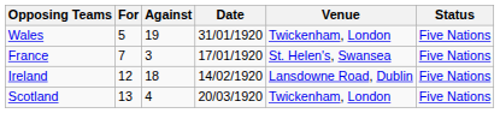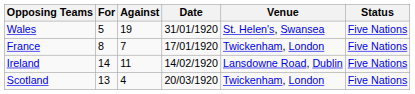Wales | Venue: Twickenham, London -> St. Helen's, Swansea
France | For: 7 -> 8
France | Against: 3 -> 7
France | Venue: St. Helen's, Swansea -> Twickenham, London
Ireland | For: 12 -> 14
Ireland | Against: 18 -> 11
